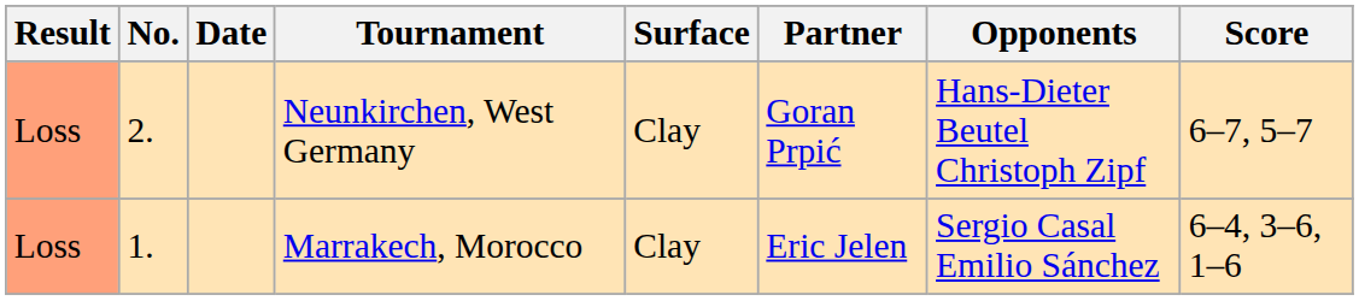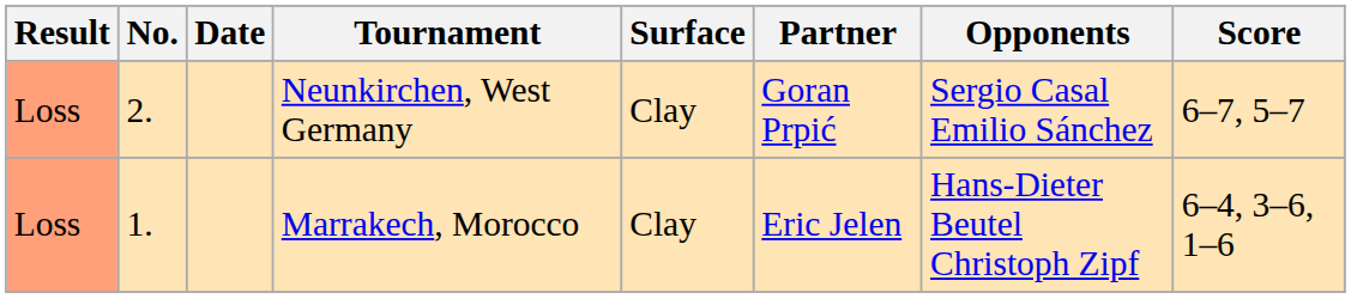Neunkirchen, West Germany | Opponents: Hans-Dieter Beutel Christoph Zipf -> Sergio Casal Emilio Sánchez
Marrakech, Morocco | Opponents: Sergio Casal Emilio Sánchez -> Hans-Dieter Beutel Christoph Zipf
